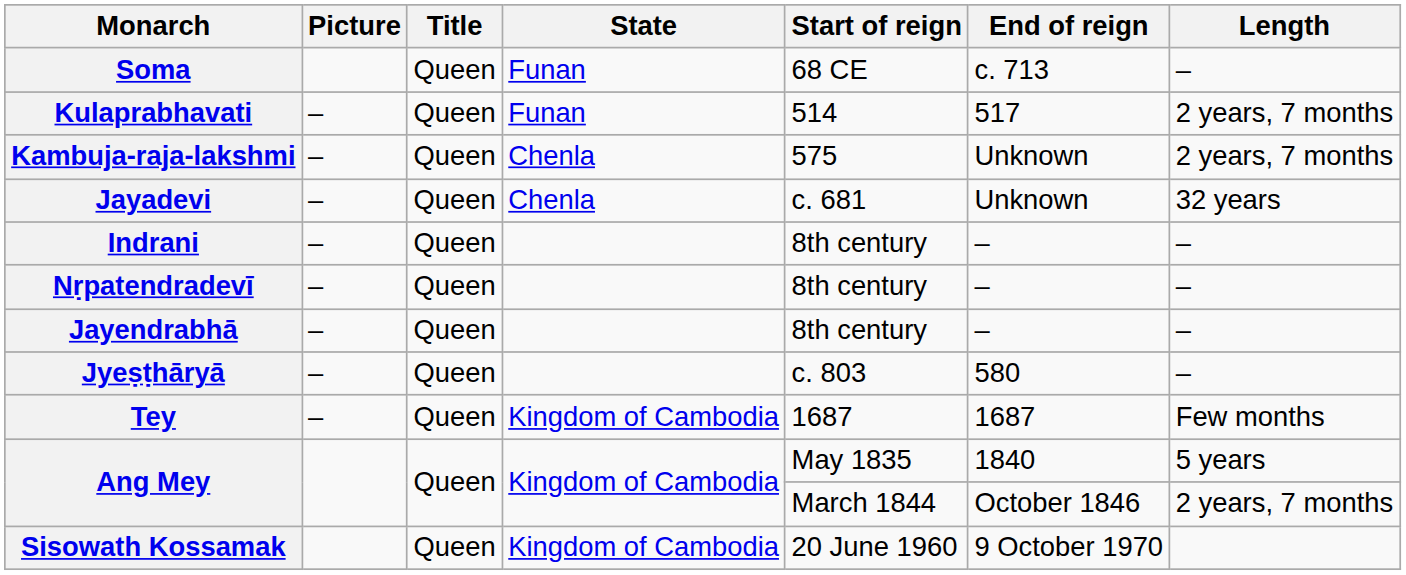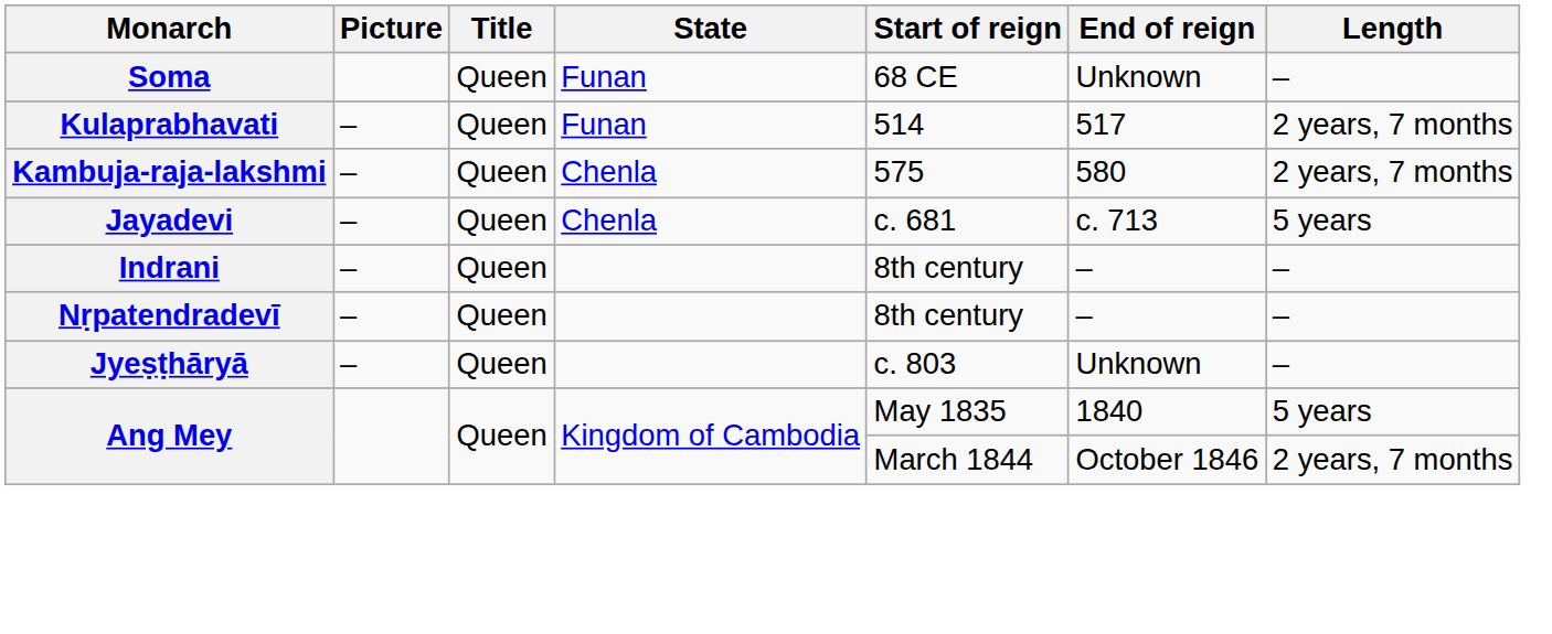Soma | End of reign: c. 713 -> Unknown
Kambuja-raja-lakshmi | End of reign: Unknown -> 580
Jayadevi | End of reign: Unknown -> c. 713
Jayadevi | Length: 32 years -> 5 years
- row: Jayendrabhā | – | Queen | 8th century | – | –
Jyeṣṭhāryā | End of reign: 580 -> Unknown
- row: Tey | – | Queen | Kingdom of Cambodia | 1687 | 1687 | Few months
- row: Sisowath Kossamak | Queen | Kingdom of Cambodia | 20 June 1960 | 9 October 1970
